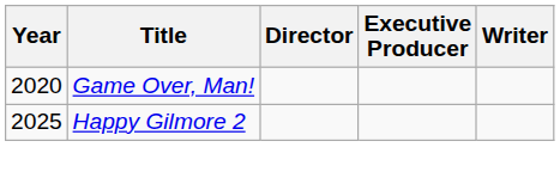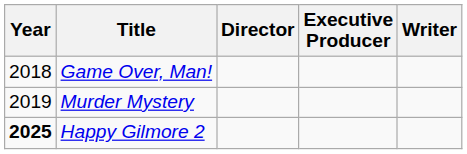Game Over, Man! | Year: 2020 -> 2018
+ row: 2019 | Murder Mystery
Happy Gilmore 2 | Year: normal -> bold
